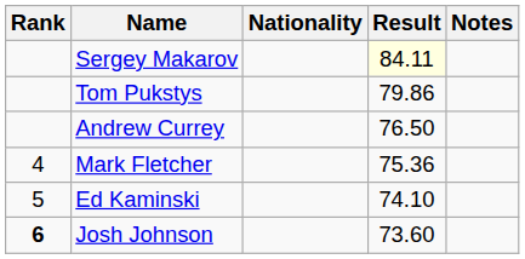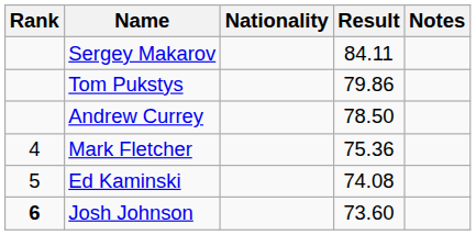Sergey Makarov | Result: lightyellow background -> no background
Andrew Currey | Result: 76.50 -> 78.50
Ed Kaminski | Result: 74.10 -> 74.08
